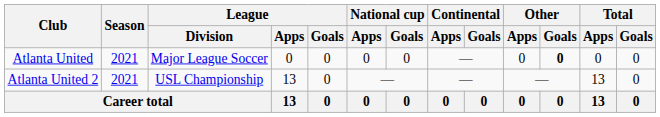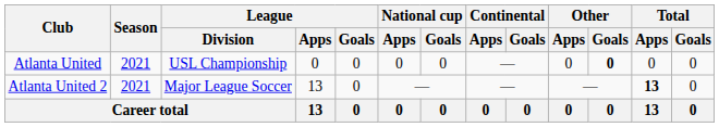Atlanta United | League / Division: Major League Soccer -> USL Championship
Atlanta United 2 | League / Division: USL Championship -> Major League Soccer
Atlanta United 2 | Total / Apps: normal -> bold
